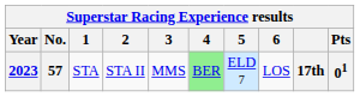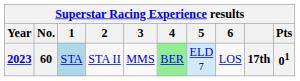2023 | No.: 57 -> 60
2023 | 1: no background -> lightblue background
